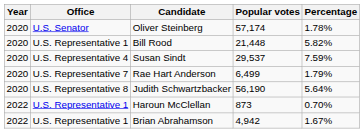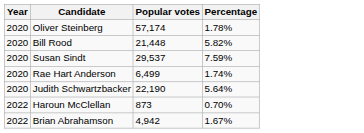- column: Office | U.S. Senator | U.S. Representative 1 | U.S. Representative 4 | U.S. Representative 7 | U.S. Representative 8 | U.S. Representative 1 | U.S. Representative 1
Rae Hart Anderson | Percentage: 1.79% -> 1.74%
Judith Schwartzbacker | Popular votes: 56,190 -> 22,190
